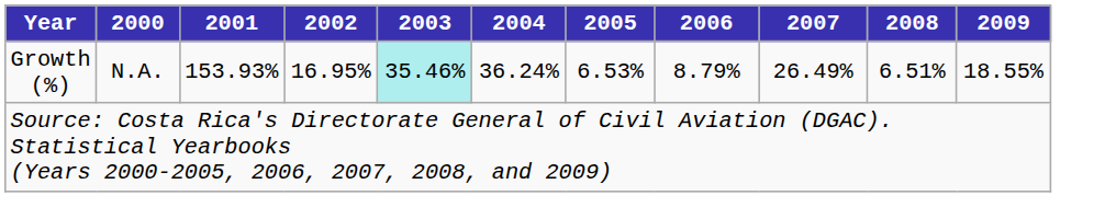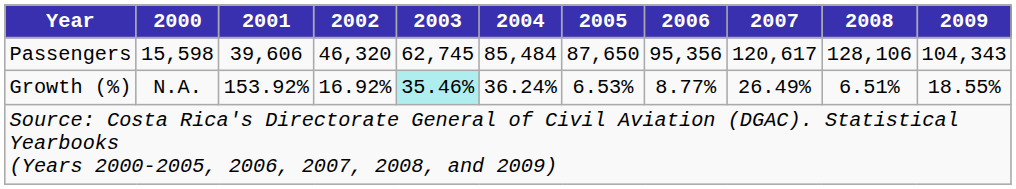+ row: Passengers | 15,598 | 39,606 | 46,320 | 62,745 | 85,484 | 87,650 | 95,356 | 120,617 | 128,106 | 104,343
Growth (%) | 2001: 153.93% -> 153.92%
Growth (%) | 2002: 16.95% -> 16.92%
Growth (%) | 2006: 8.79% -> 8.77%
